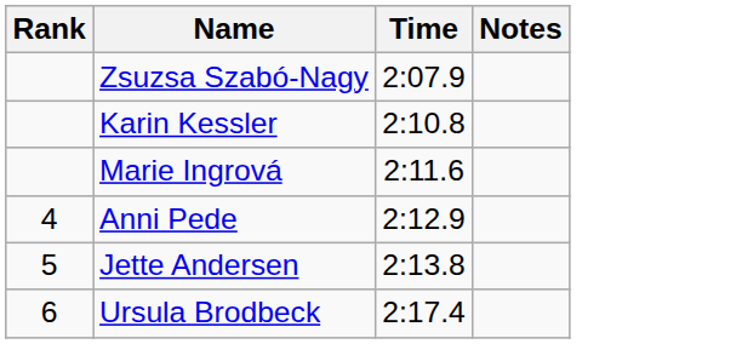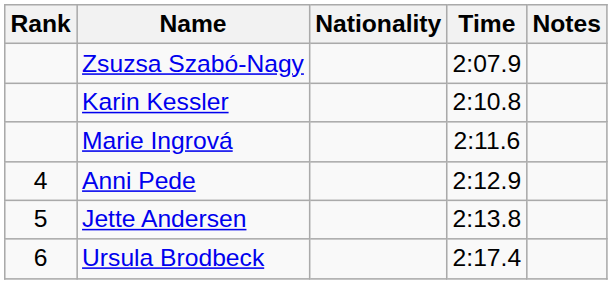+ column: Nationality
